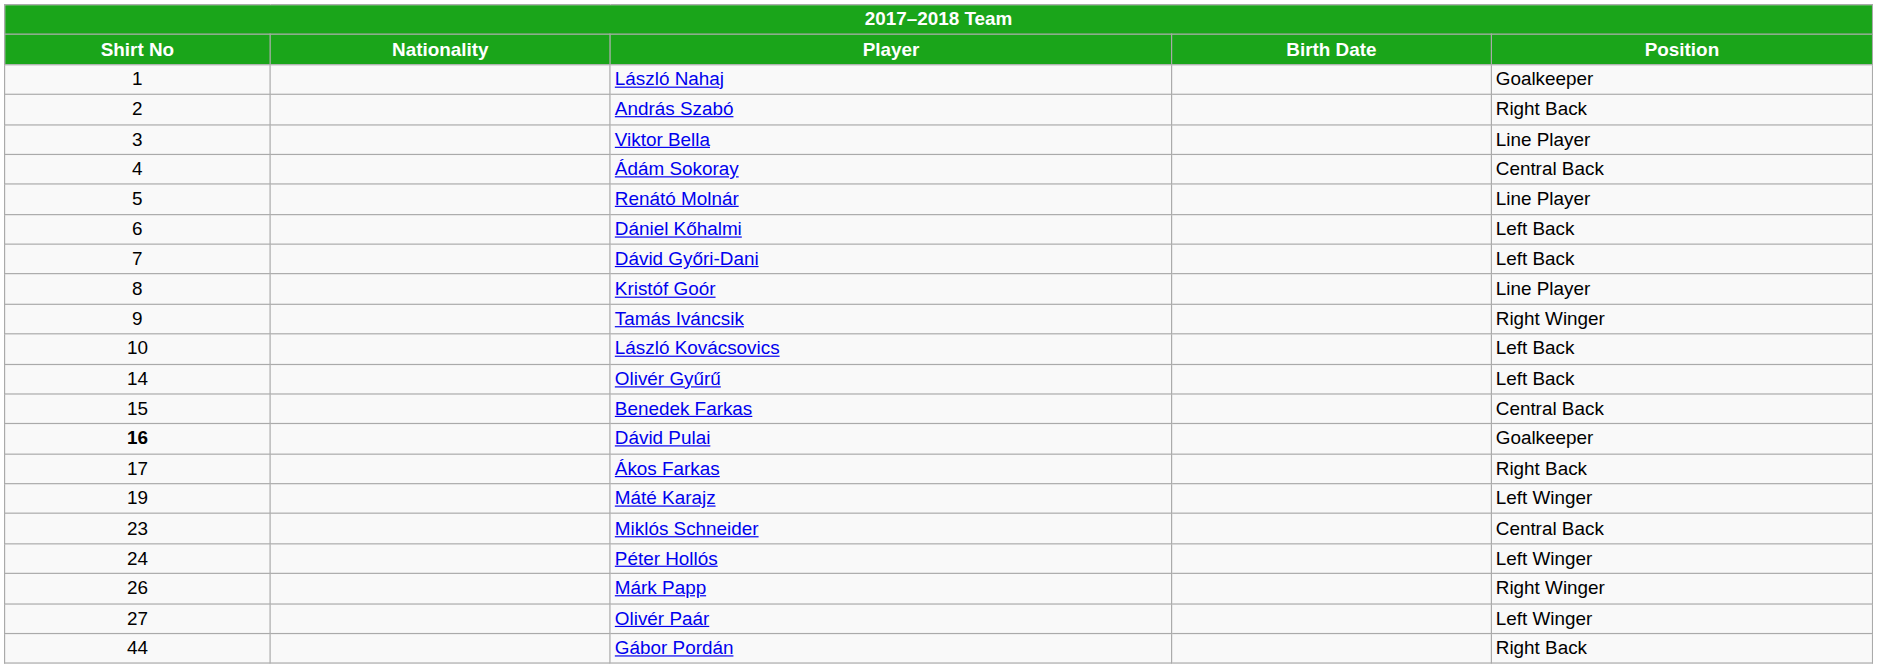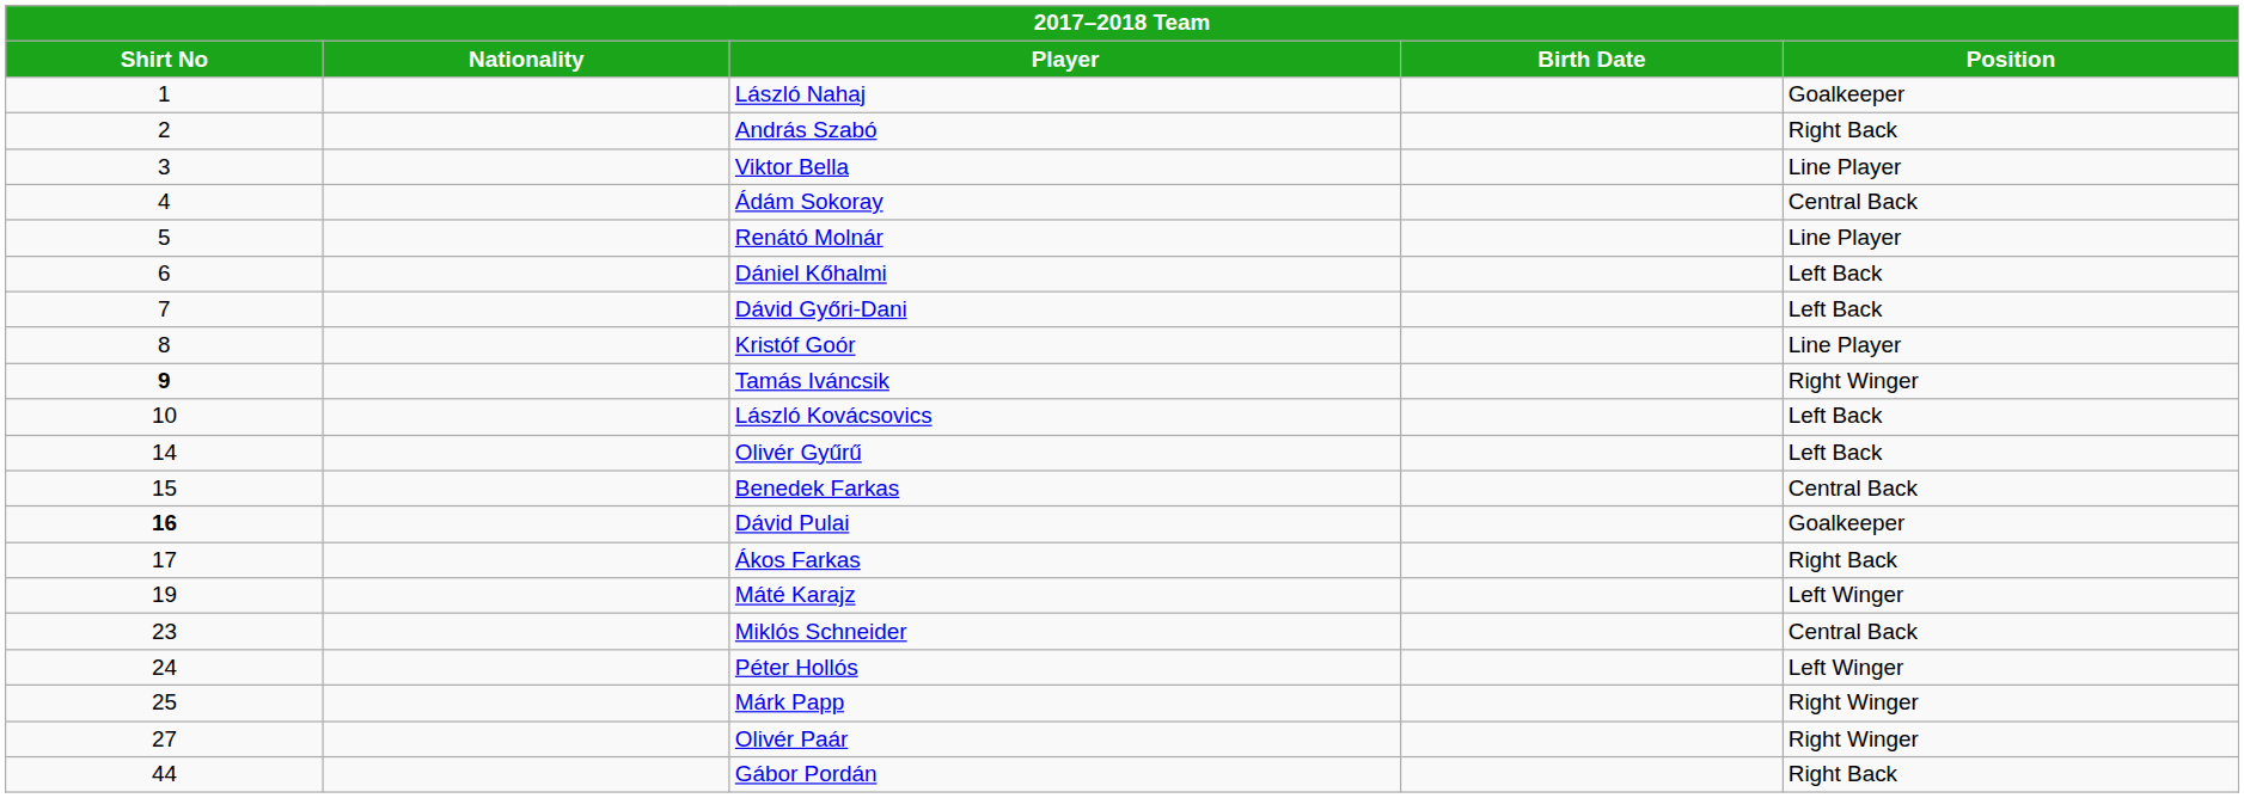Tamás Iváncsik | Shirt No: normal -> bold
Márk Papp | Shirt No: 26 -> 25
Olivér Paár | Position: Left Winger -> Right Winger
